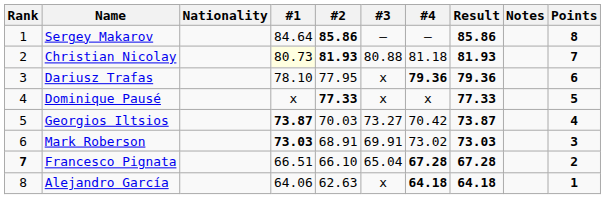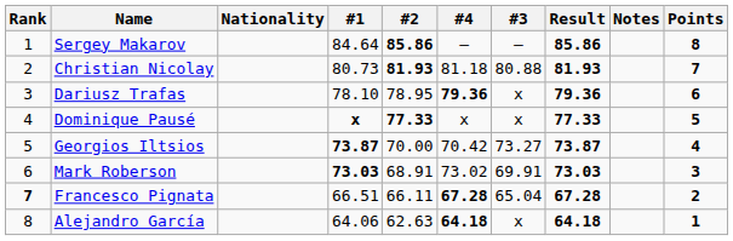columns swapped: #3 <-> #4
Christian Nicolay | #1: lightyellow background -> no background
Dariusz Trafas | #2: 77.95 -> 78.95
Dominique Pausé | #1: normal -> bold
Georgios Iltsios | #2: 70.03 -> 70.00
Francesco Pignata | #2: 66.10 -> 66.11
